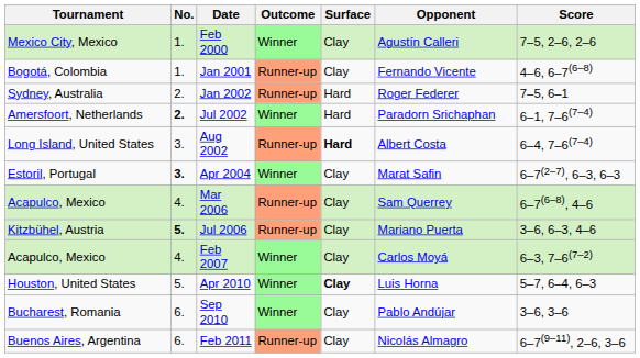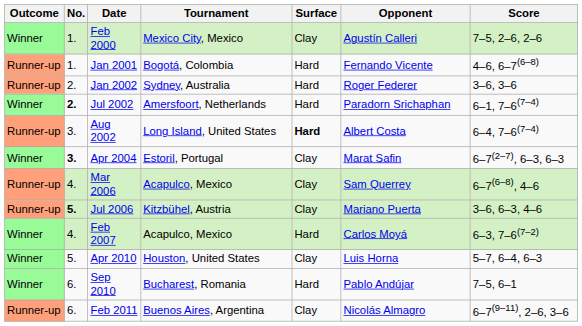columns swapped: Outcome <-> Tournament
Jan 2001 | Surface: Clay -> Hard
Jan 2002 | Score: 7–5, 6–1 -> 3–6, 3–6
Feb 2007 | Surface: Clay -> Hard
Apr 2010 | Surface: bold -> normal
Sep 2010 | Surface: Clay -> Hard
Sep 2010 | Score: 3–6, 3–6 -> 7–5, 6–1
